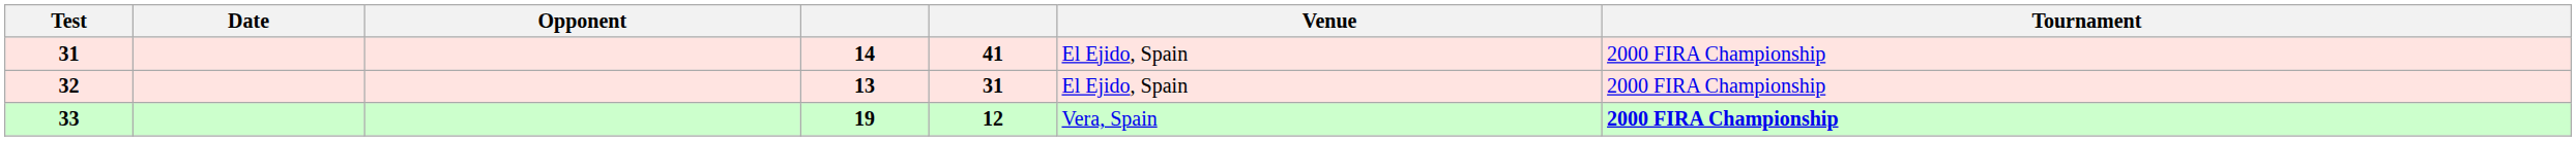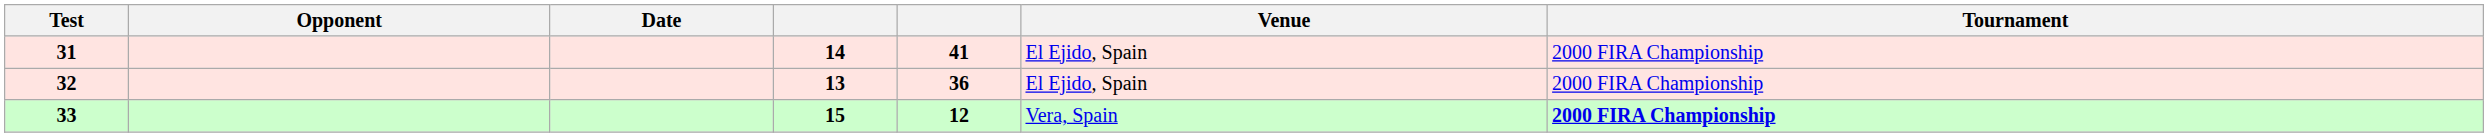columns swapped: Date <-> Opponent
32 | column 5: 31 -> 36
33 | column 4: 19 -> 15
